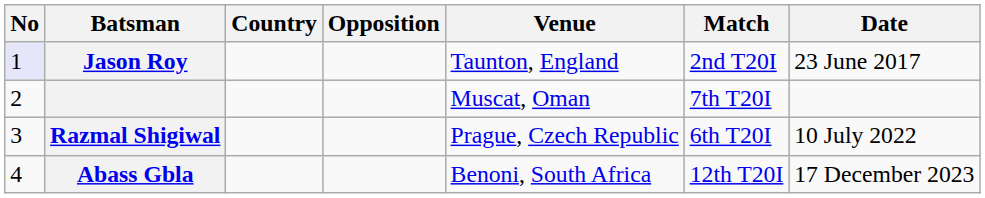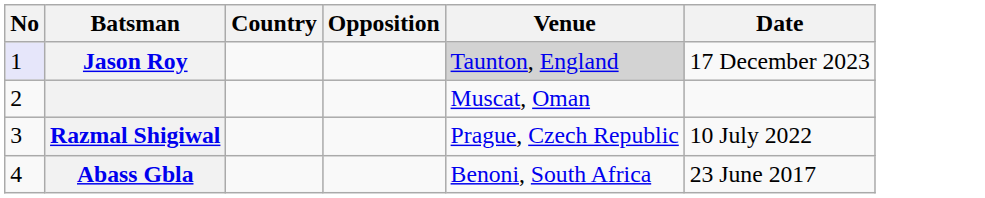- column: Match | 2nd T20I | 7th T20I | 6th T20I | 12th T20I
Jason Roy | Venue: no background -> lightgrey background
Jason Roy | Date: 23 June 2017 -> 17 December 2023
Abass Gbla | Date: 17 December 2023 -> 23 June 2017
